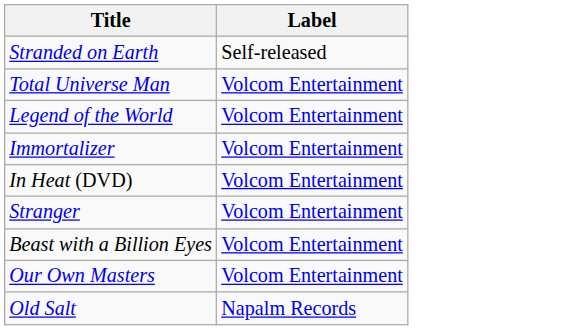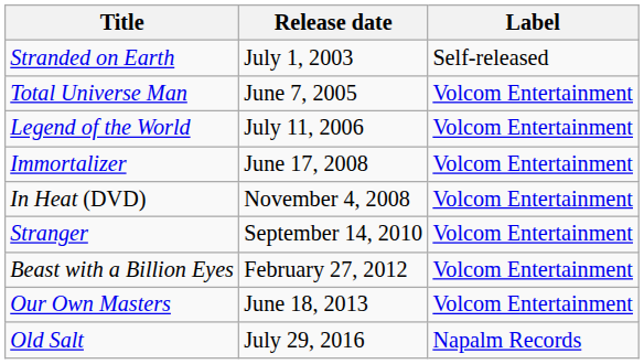+ column: Release date | July 1, 2003 | June 7, 2005 | July 11, 2006 | June 17, 2008 | November 4, 2008 | September 14, 2010 | February 27, 2012 | June 18, 2013 | July 29, 2016
